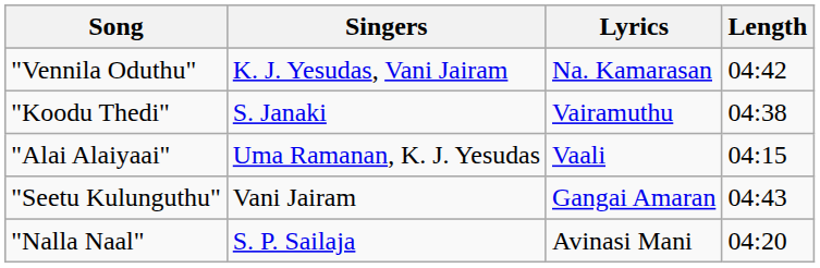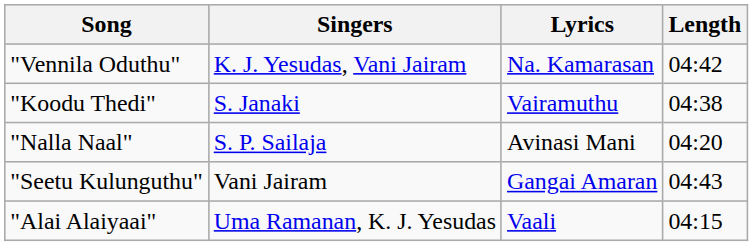rows swapped: "Alai Alaiyaai" <-> "Nalla Naal"
